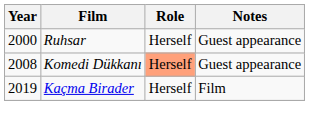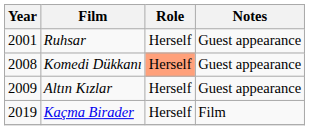Ruhsar | Year: 2000 -> 2001
+ row: 2009 | Altın Kızlar | Herself | Guest appearance
